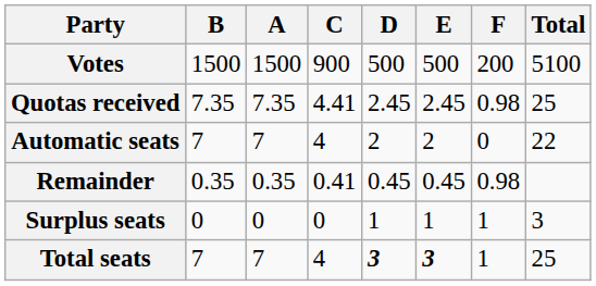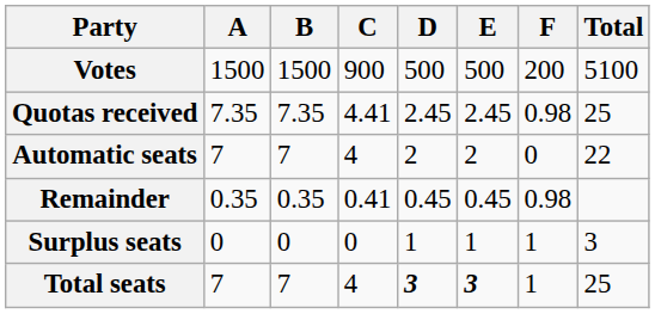columns swapped: A <-> B
